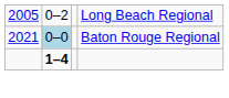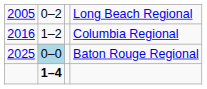+ row: 2016 | 1–2 | Columbia Regional
Baton Rouge Regional | column 1: 2021 -> 2025
